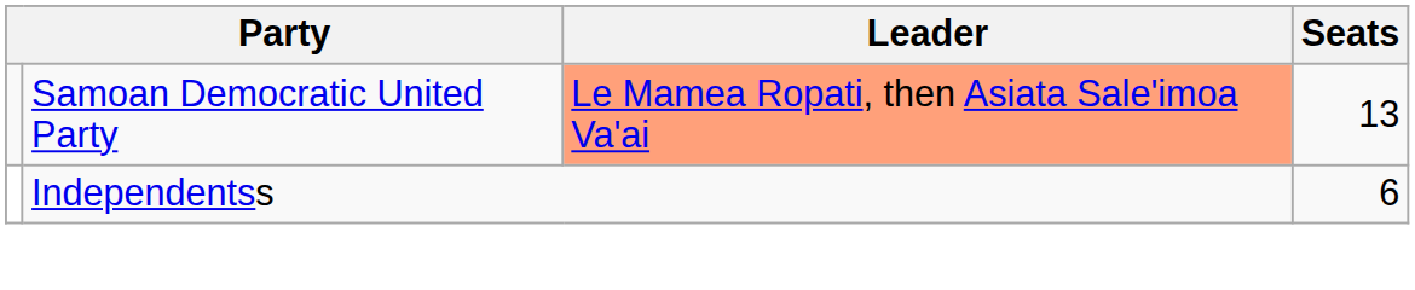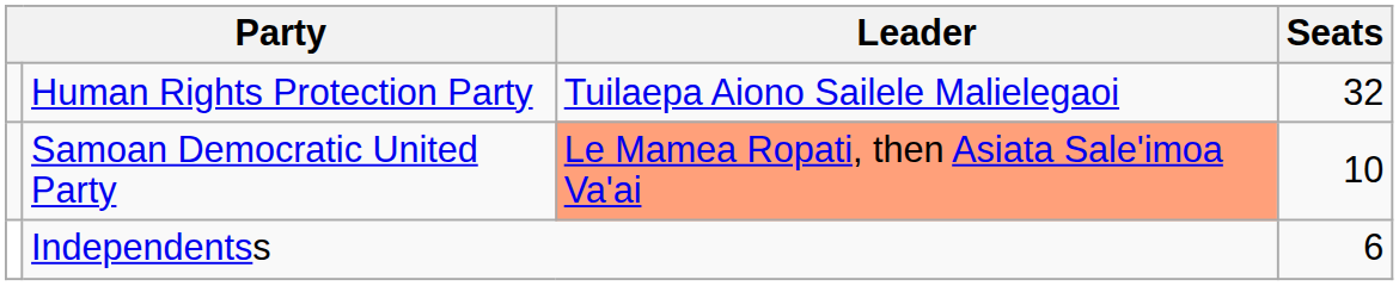+ row: Human Rights Protection Party | Tuilaepa Aiono Sailele Malielegaoi | 32
Samoan Democratic United Party | Seats: 13 -> 10
